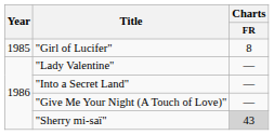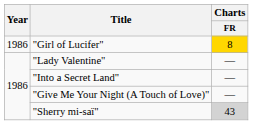"Girl of Lucifer" | Year: 1985 -> 1986
"Girl of Lucifer" | Charts / FR: no background -> gold background
